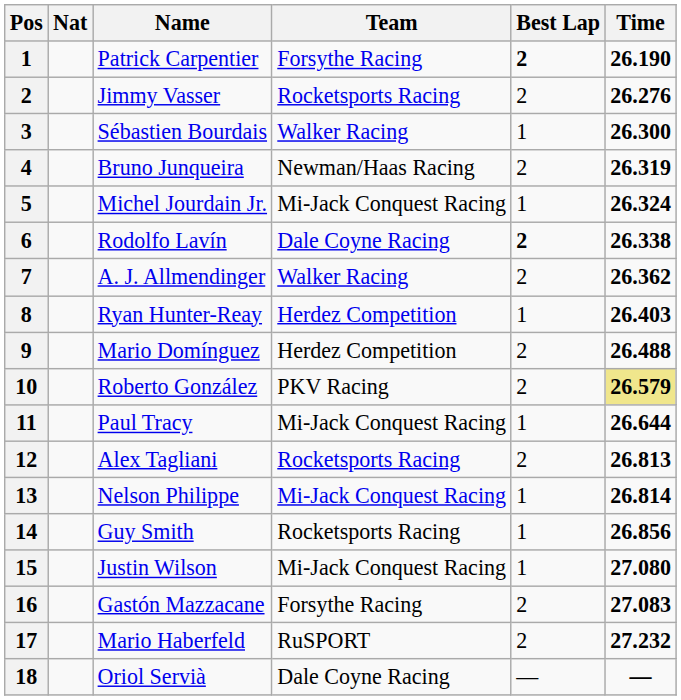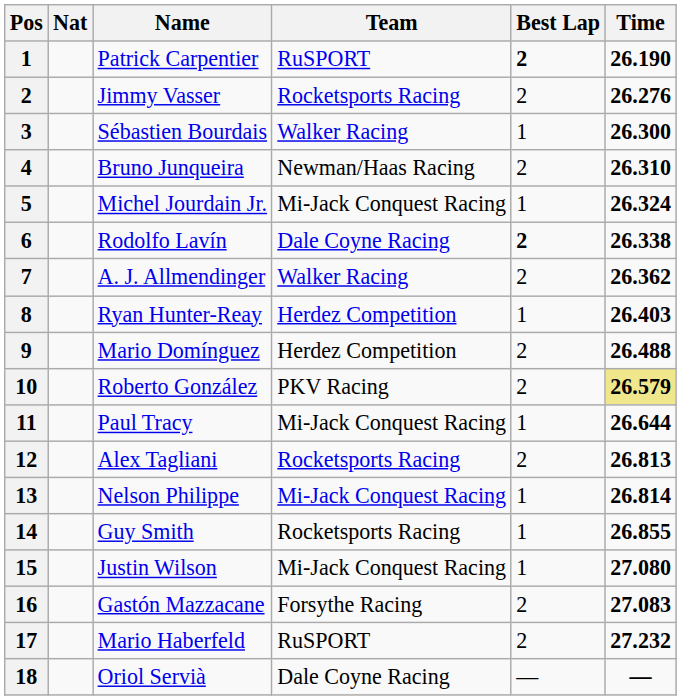Patrick Carpentier | Team: Forsythe Racing -> RuSPORT
Bruno Junqueira | Time: 26.319 -> 26.310
Guy Smith | Time: 26.856 -> 26.855
